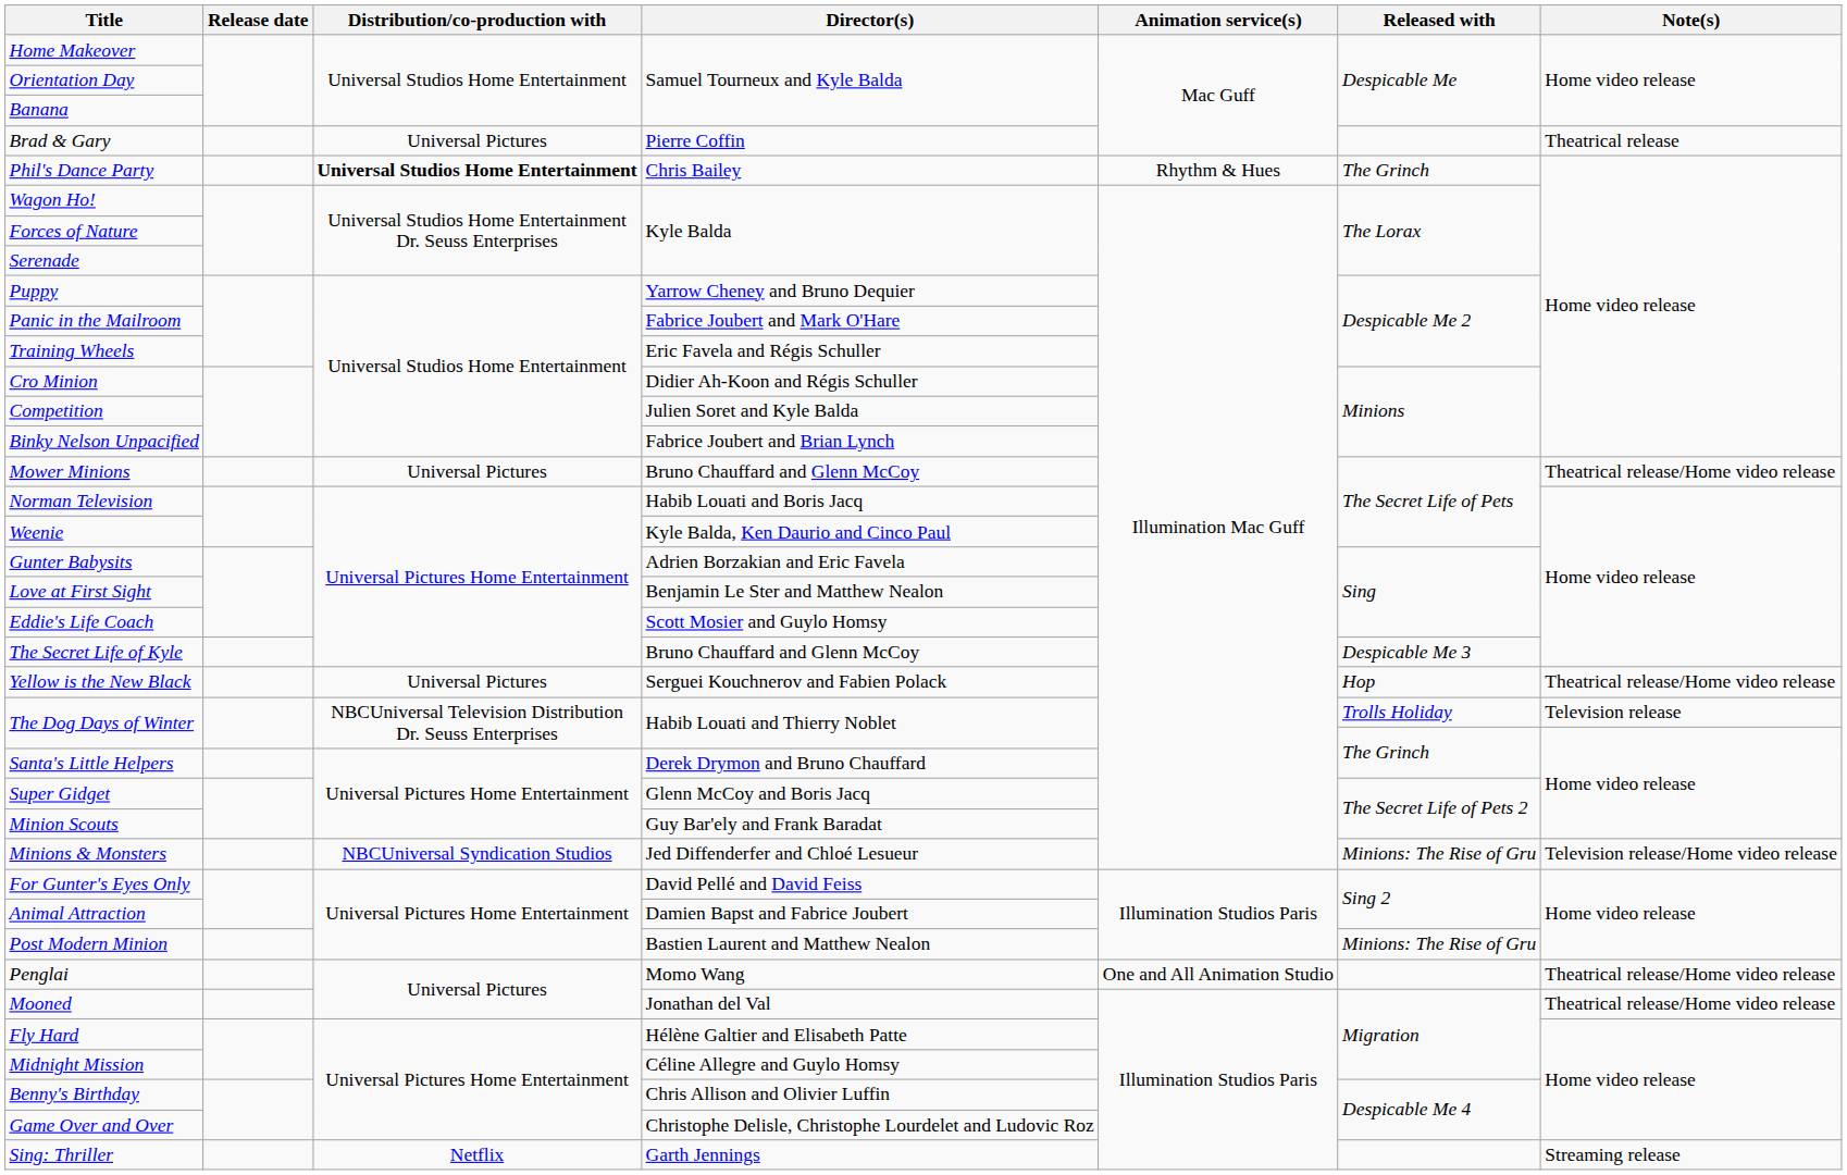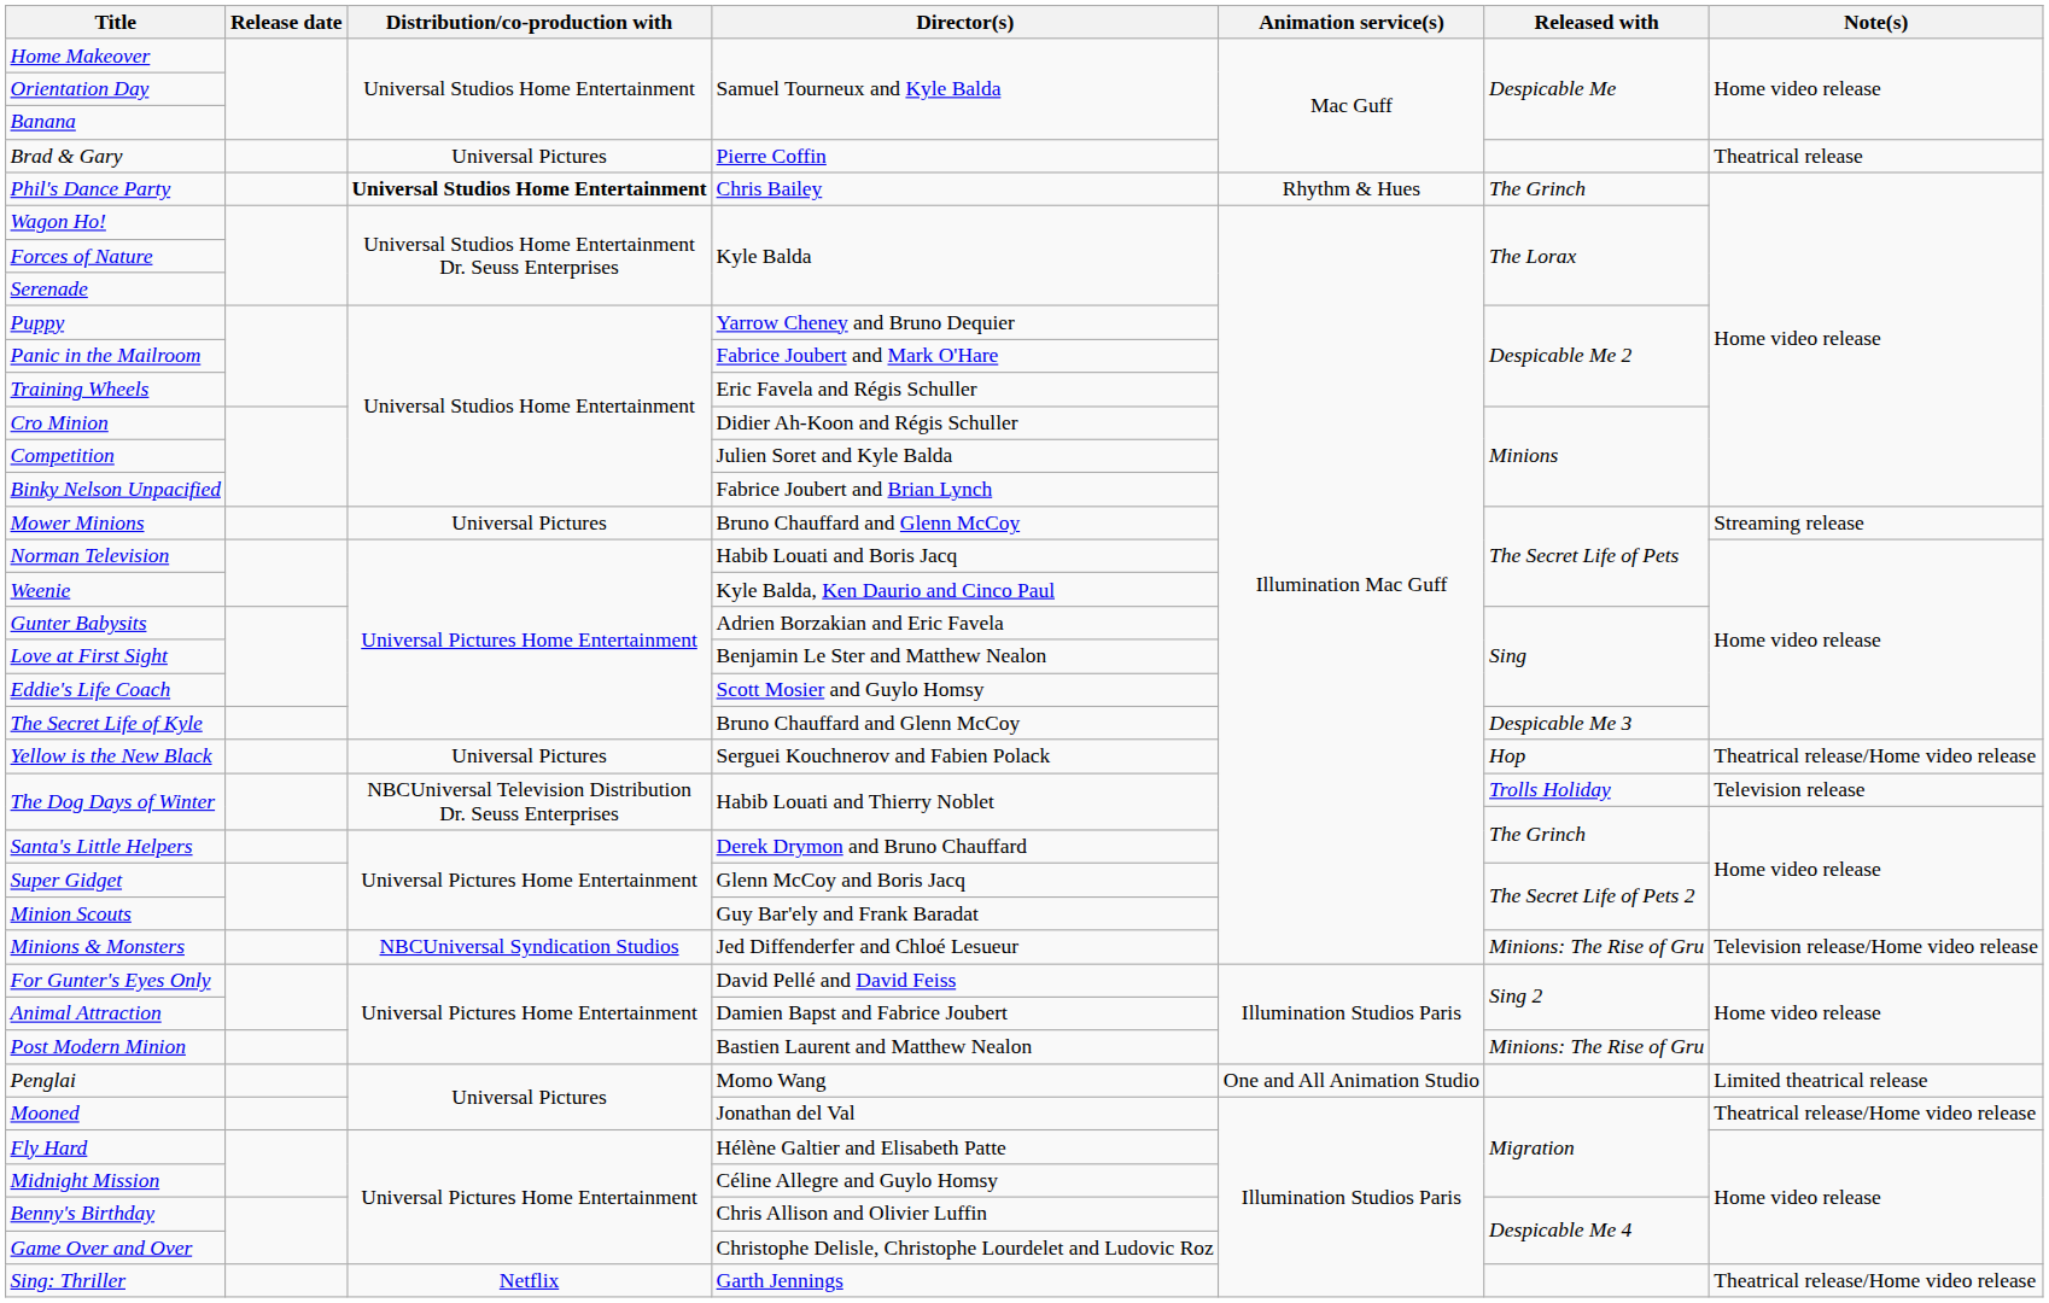Mower Minions | Note(s): Theatrical release/Home video release -> Streaming release
Penglai | Note(s): Theatrical release/Home video release -> Limited theatrical release
Sing: Thriller | Note(s): Streaming release -> Theatrical release/Home video release
